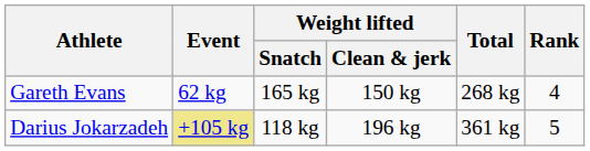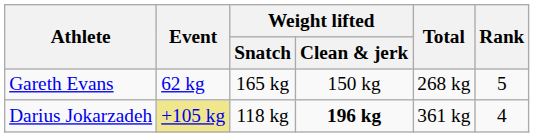Gareth Evans | Rank: 4 -> 5
Darius Jokarzadeh | Weight lifted / Clean & jerk: normal -> bold
Darius Jokarzadeh | Rank: 5 -> 4
